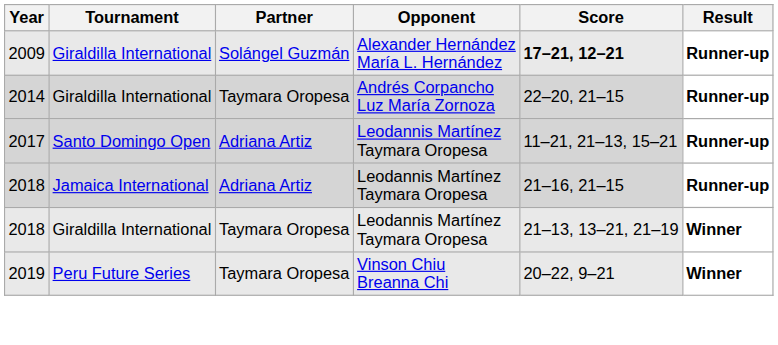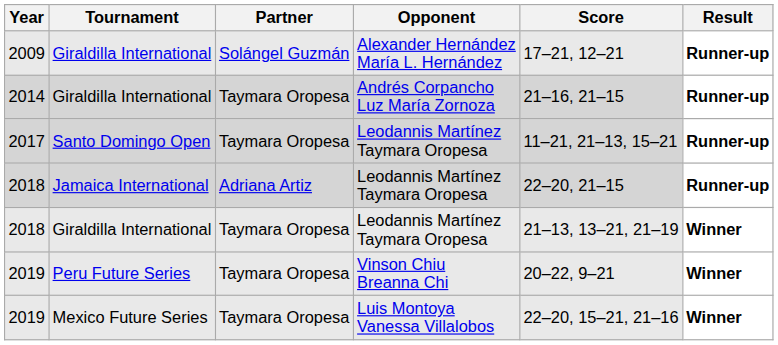2009 | Score: bold -> normal
2014 | Score: 22–20, 21–15 -> 21–16, 21–15
2017 | Partner: Adriana Artiz -> Taymara Oropesa
2018 / Jamaica International | Score: 21–16, 21–15 -> 22–20, 21–15
+ row: 2019 | Mexico Future Series | Taymara Oropesa | Luis Montoya Vanessa Villalobos | 22–20, 15–21, 21–16 | Winner
